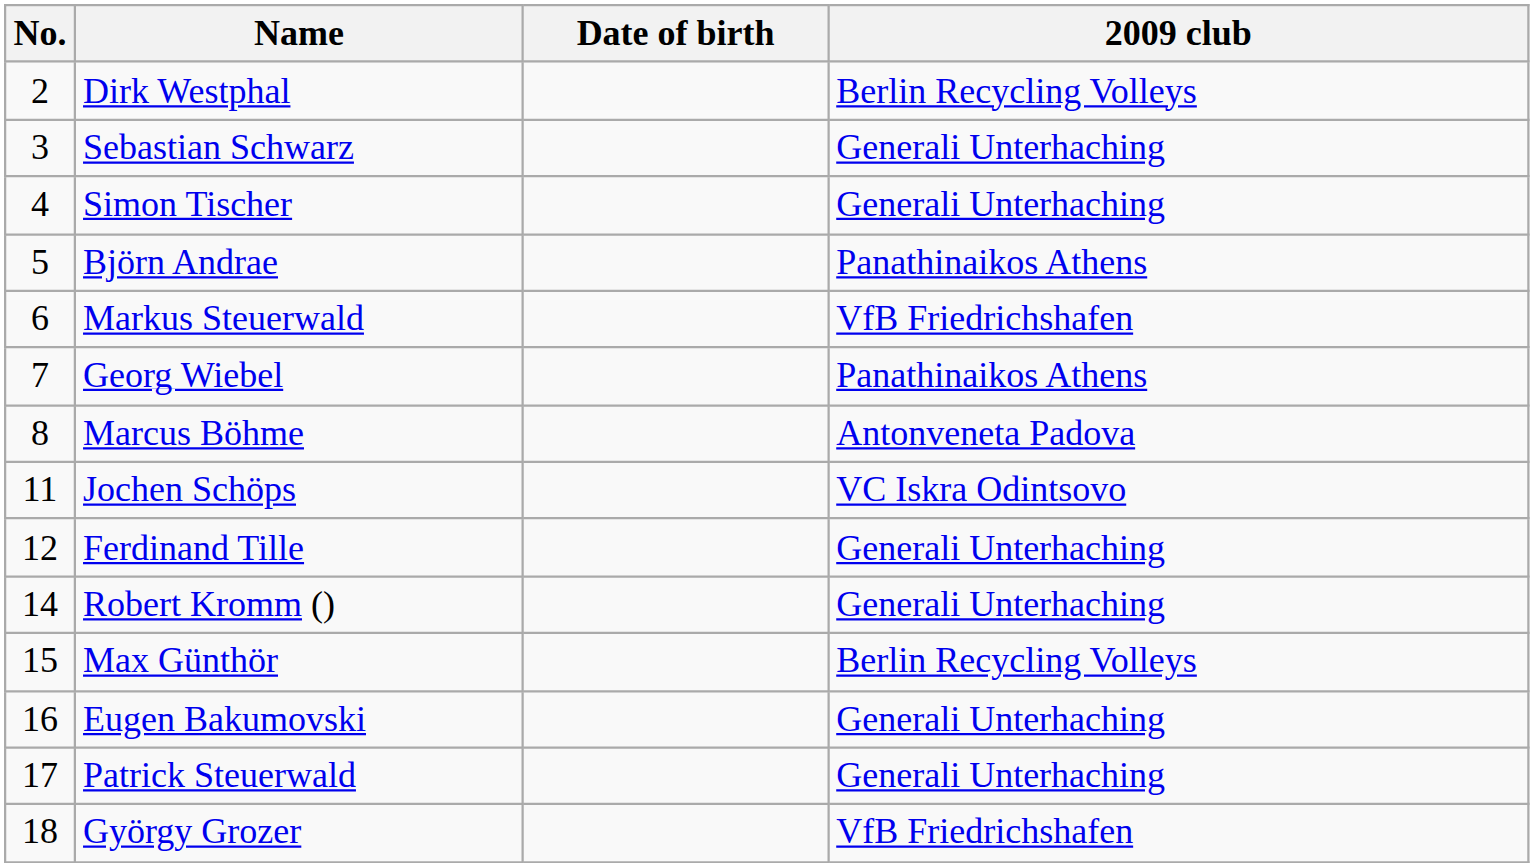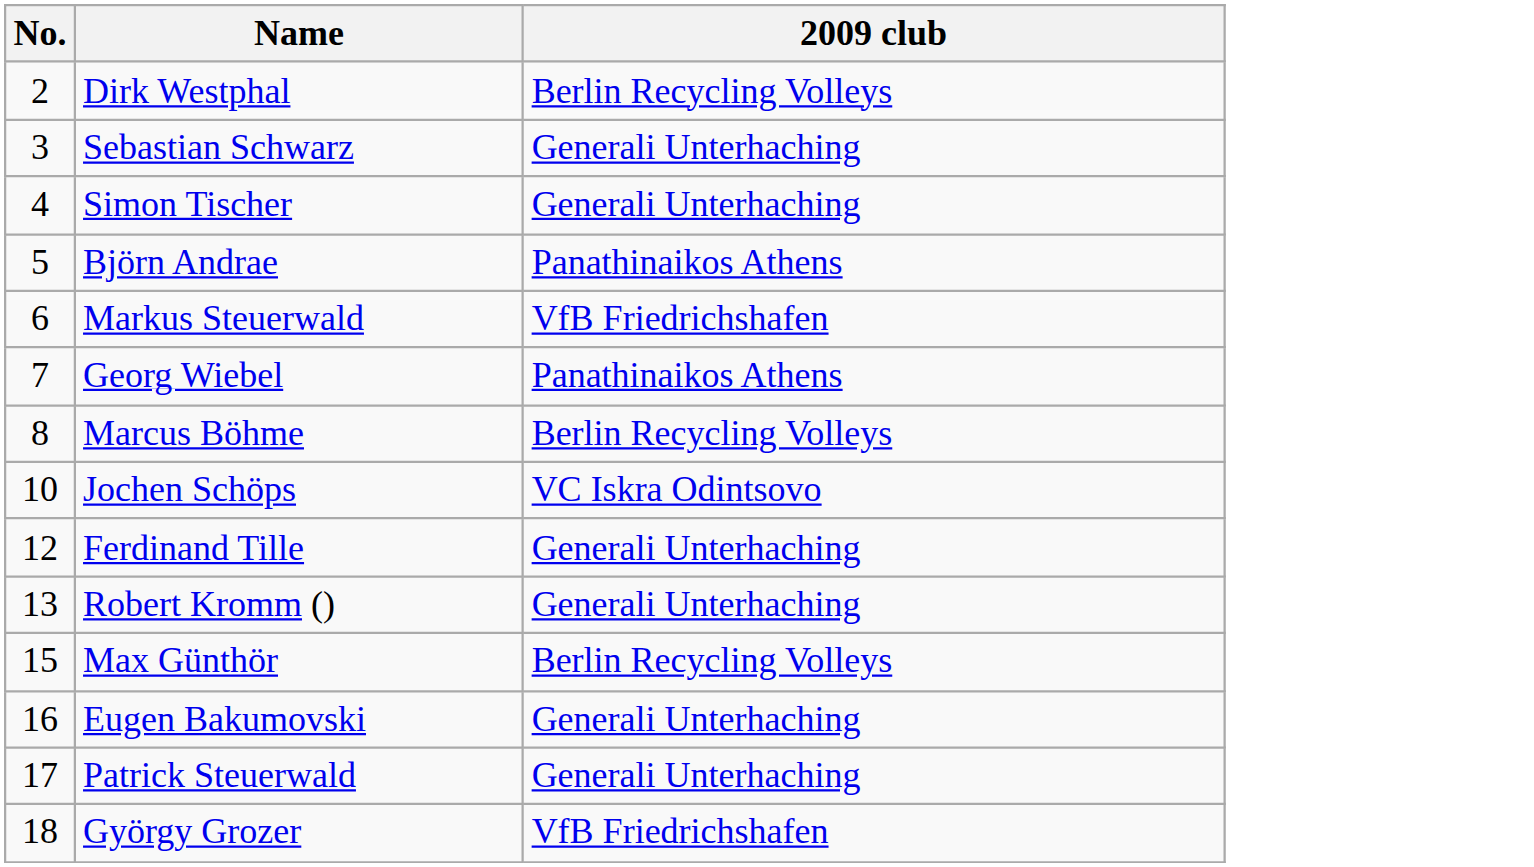- column: Date of birth
Marcus Böhme | 2009 club: Antonveneta Padova -> Berlin Recycling Volleys
Jochen Schöps | No.: 11 -> 10
Robert Kromm () | No.: 14 -> 13
